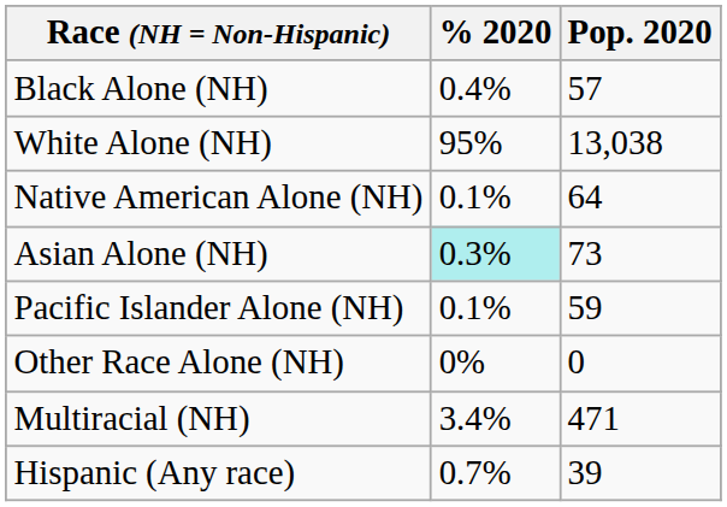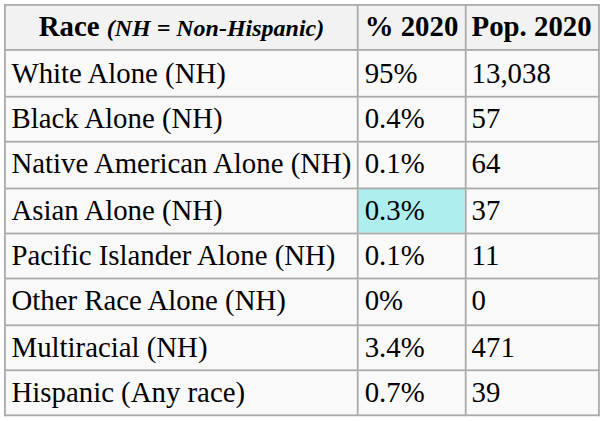rows swapped: White Alone (NH) <-> Black Alone (NH)
Asian Alone (NH) | Pop. 2020: 73 -> 37
Pacific Islander Alone (NH) | Pop. 2020: 59 -> 11
